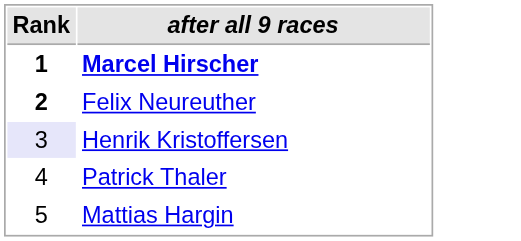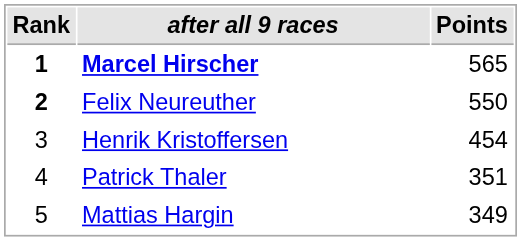+ column: Points | 565 | 550 | 454 | 351 | 349
Henrik Kristoffersen | Rank: lavender background -> no background
